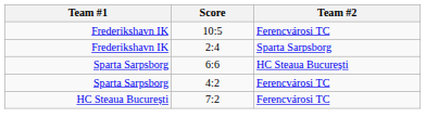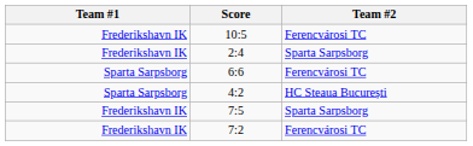6:6 | Team #2: HC Steaua București -> Ferencvárosi TC
4:2 | Team #2: Ferencvárosi TC -> HC Steaua București
+ row: Frederikshavn IK | 7:5 | Sparta Sarpsborg
7:2 | Team #1: HC Steaua București -> Frederikshavn IK
